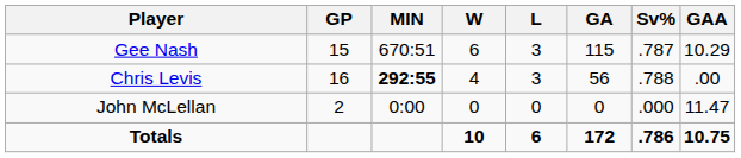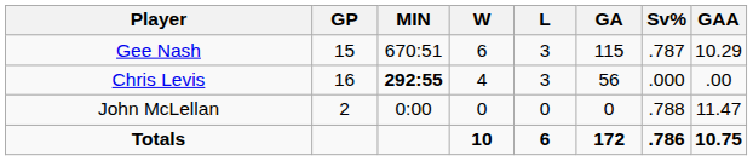Chris Levis | Sv%: .788 -> .000
John McLellan | Sv%: .000 -> .788
